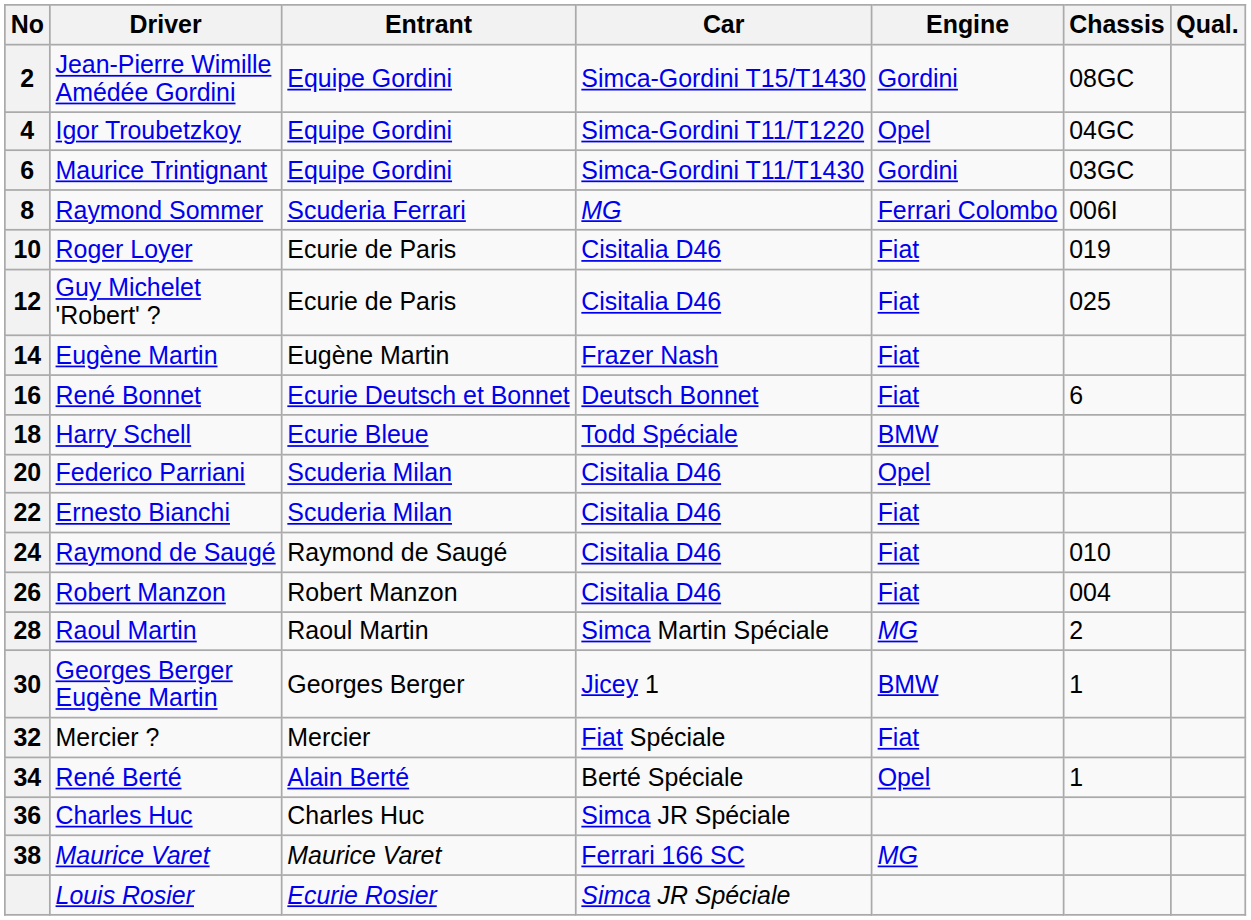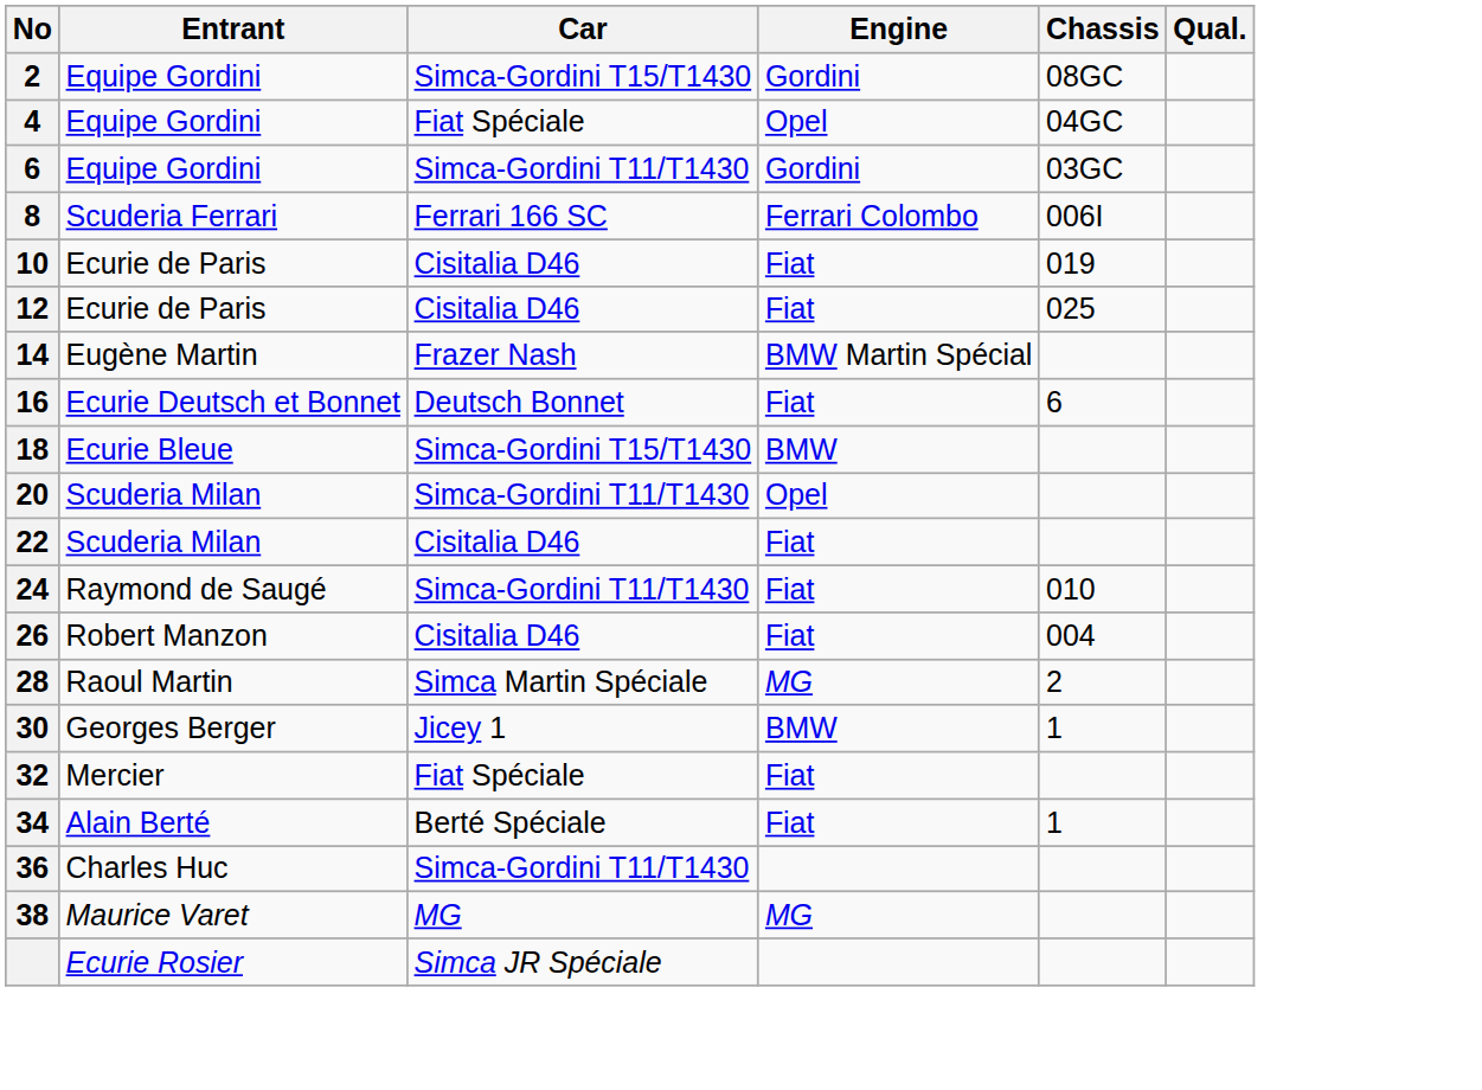- column: Driver | Jean-Pierre Wimille Amédée Gordini | Igor Troubetzkoy | Maurice Trintignant | Raymond Sommer | Roger Loyer | Guy Michelet 'Robert' ? | Eugène Martin | René Bonnet | Harry Schell | Federico Parriani | Ernesto Bianchi | Raymond de Saugé | Robert Manzon | Raoul Martin | Georges Berger Eugène Martin | Mercier ? | René Berté | Charles Huc | Maurice Varet | Louis Rosier
4 | Car: Simca-Gordini T11/T1220 -> Fiat Spéciale
8 | Car: MG -> Ferrari 166 SC
14 | Engine: Fiat -> BMW Martin Spécial
18 | Car: Todd Spéciale -> Simca-Gordini T15/T1430
20 | Car: Cisitalia D46 -> Simca-Gordini T11/T1430
24 | Car: Cisitalia D46 -> Simca-Gordini T11/T1430
34 | Engine: Opel -> Fiat
36 | Car: Simca JR Spéciale -> Simca-Gordini T11/T1430
38 | Car: Ferrari 166 SC -> MG
